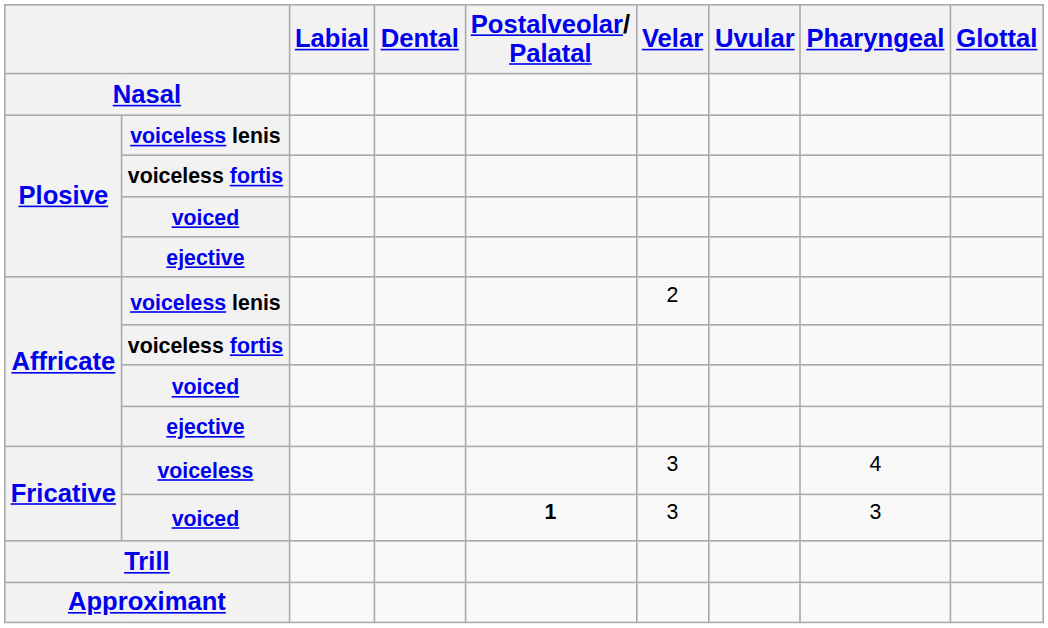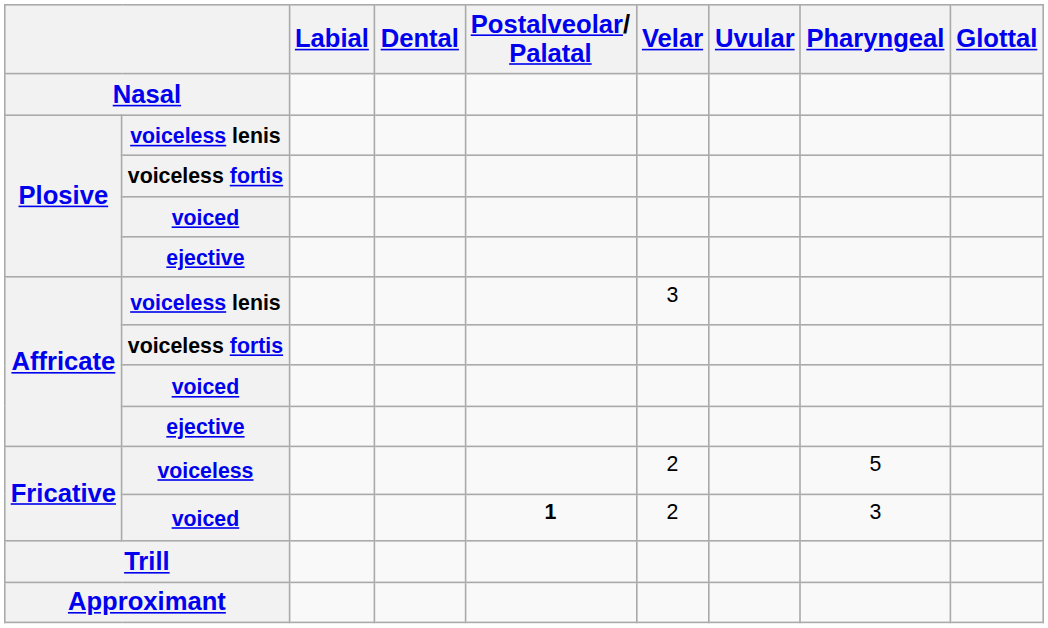Affricate / voiceless lenis | Velar: 2 -> 3
voiceless | Velar: 3 -> 2
voiceless | Pharyngeal: 4 -> 5
Fricative / voiced | Velar: 3 -> 2
